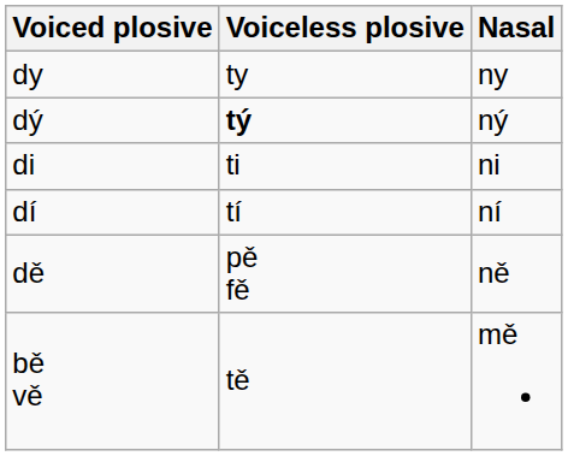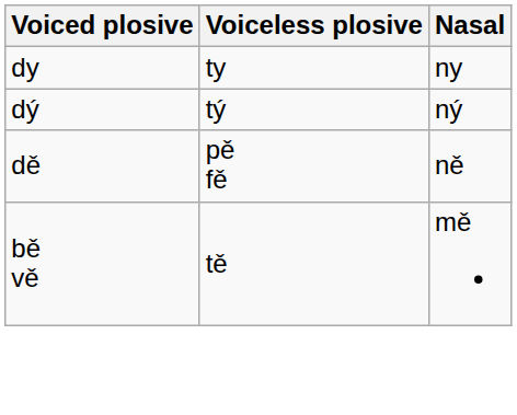dý | Voiceless plosive: bold -> normal
- row: di | ti | ni
- row: dí | tí | ní
